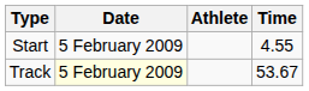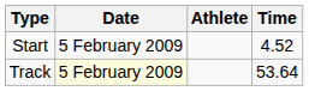Start | Time: 4.55 -> 4.52
Track | Time: 53.67 -> 53.64
